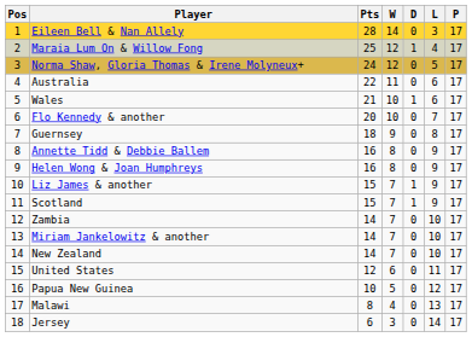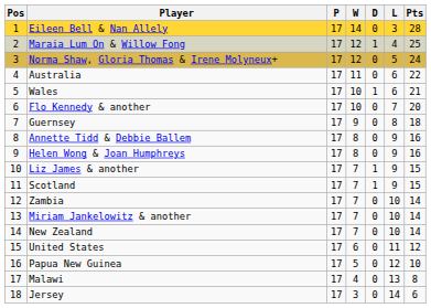columns swapped: P <-> Pts
